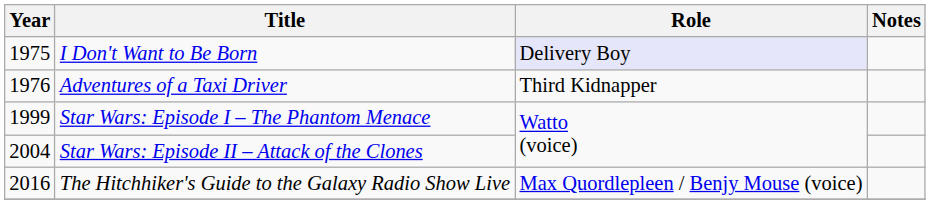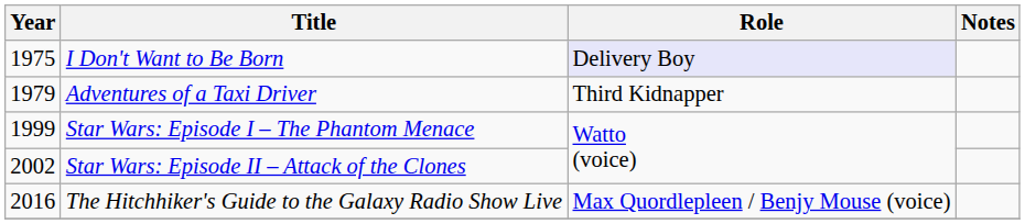Adventures of a Taxi Driver | Year: 1976 -> 1979
Star Wars: Episode II – Attack of the Clones | Year: 2004 -> 2002
